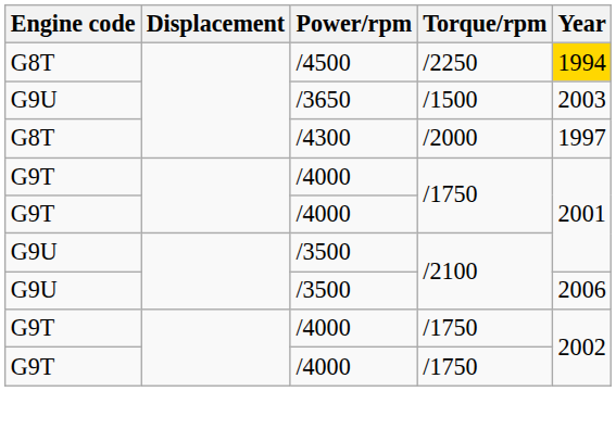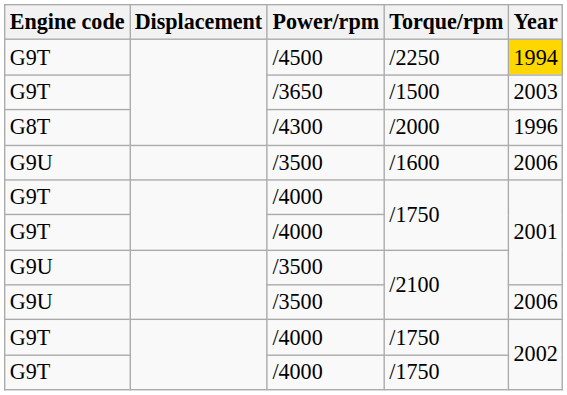/2250 | Engine code: G8T -> G9T
/1500 | Engine code: G9U -> G9T
/2000 | Year: 1997 -> 1996
+ row: G9U | /3500 | /1600 | 2006
